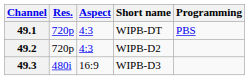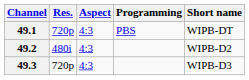columns swapped: Short name <-> Programming
49.2 | Res.: 720p -> 480i
49.3 | Res.: 480i -> 720p
49.3 | Aspect: 16:9 -> 4:3
